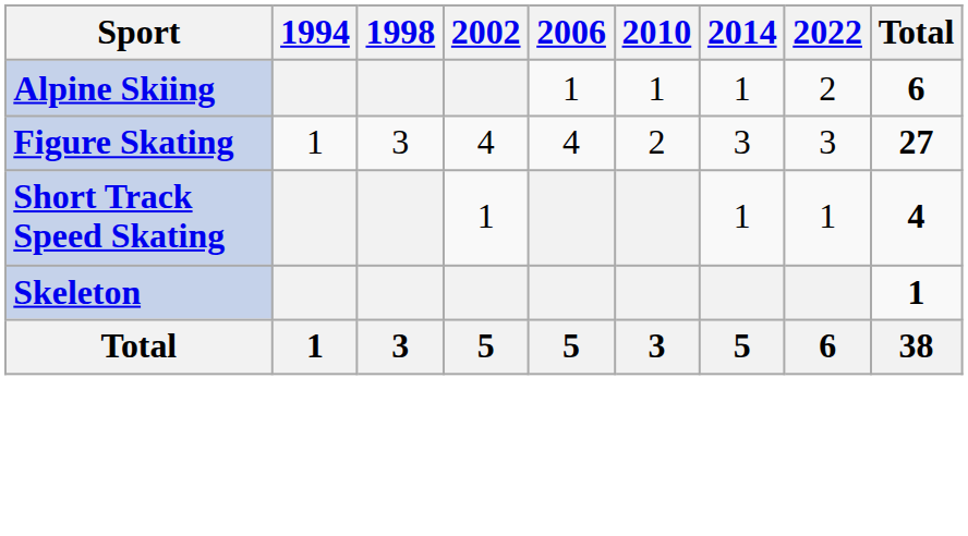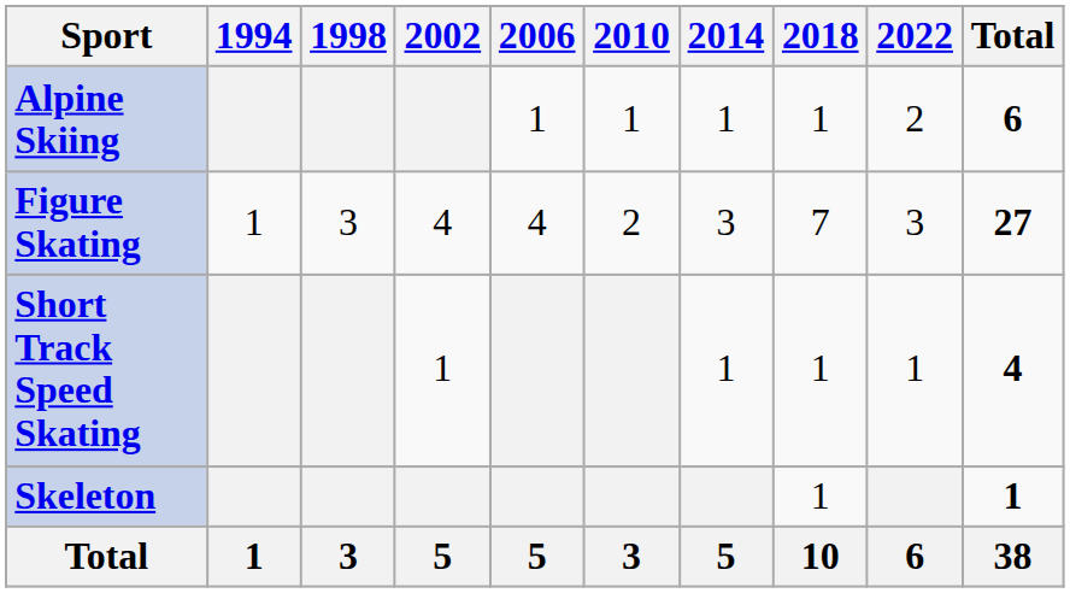+ column: 2018 | 1 | 7 | 1 | 1 | 10
